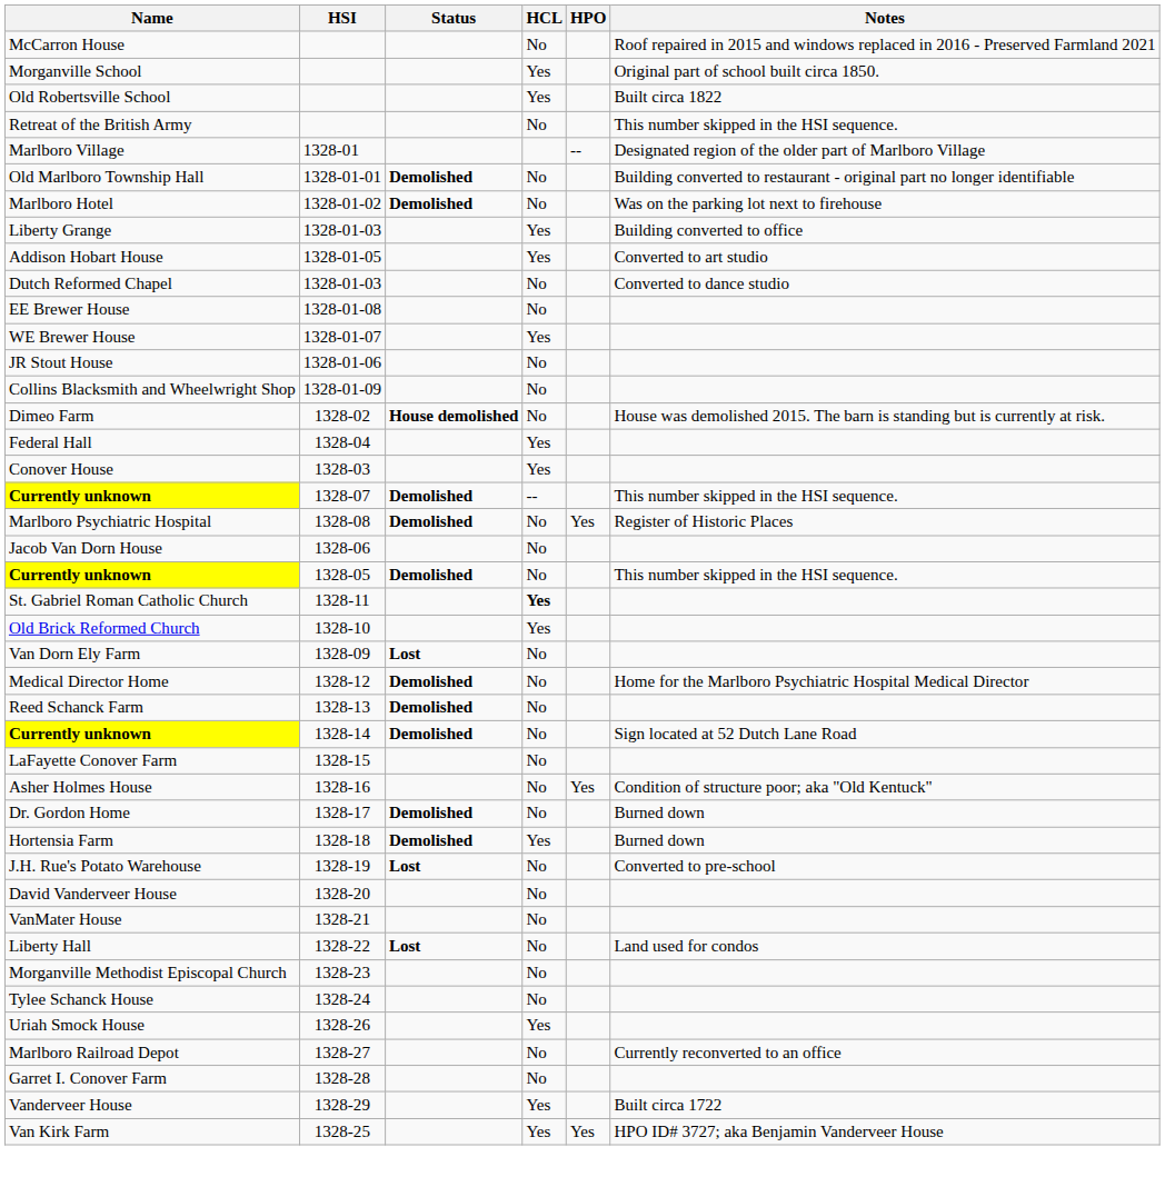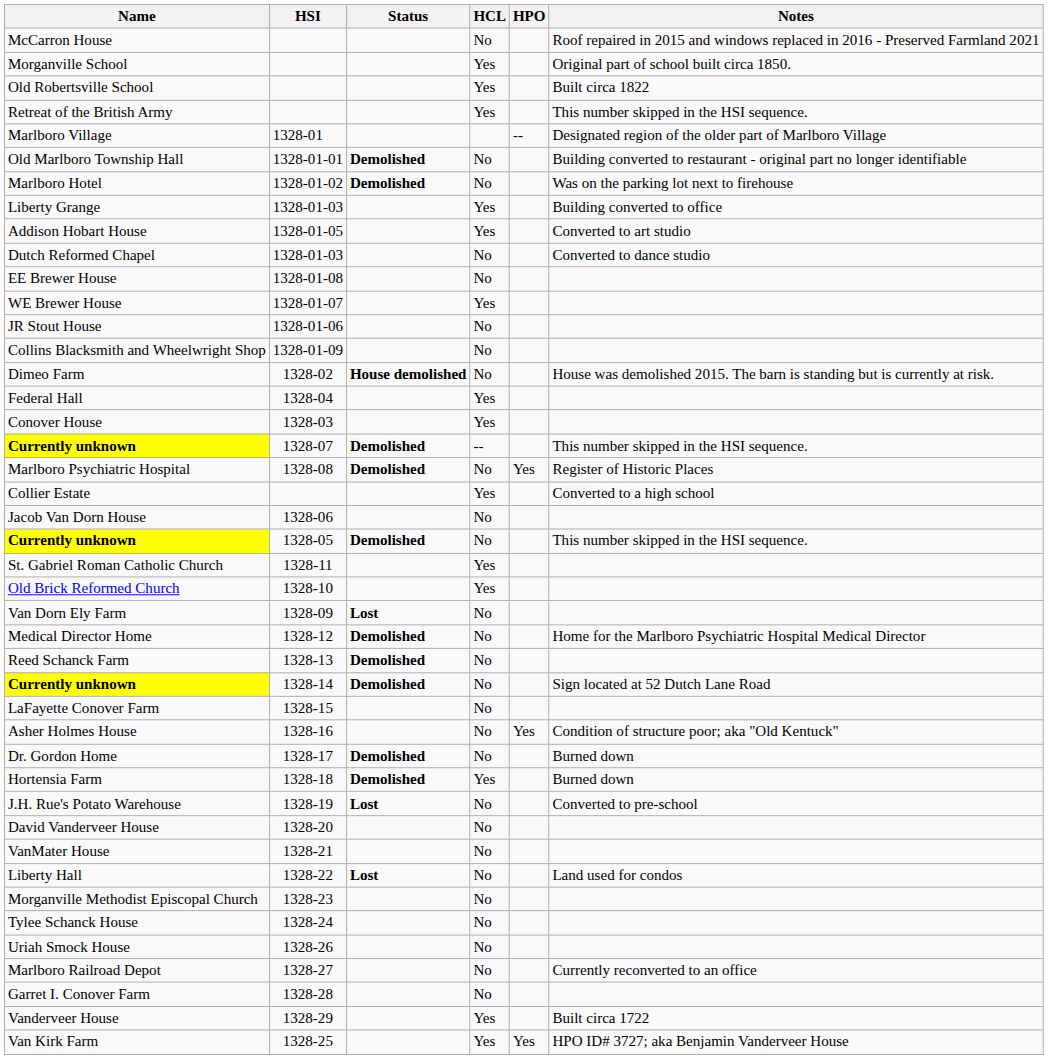Retreat of the British Army | HCL: No -> Yes
+ row: Collier Estate | Yes | Converted to a high school
St. Gabriel Roman Catholic Church | HCL: bold -> normal
Uriah Smock House | HCL: Yes -> No
